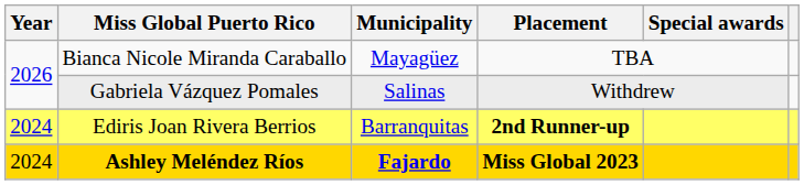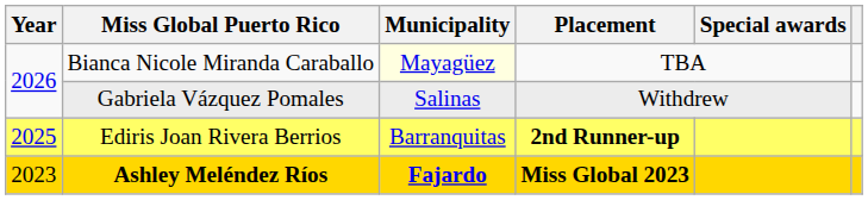Bianca Nicole Miranda Caraballo | Municipality: no background -> lightyellow background
Ediris Joan Rivera Berrios | Year: 2024 -> 2025
Ashley Meléndez Ríos | Year: 2024 -> 2023
